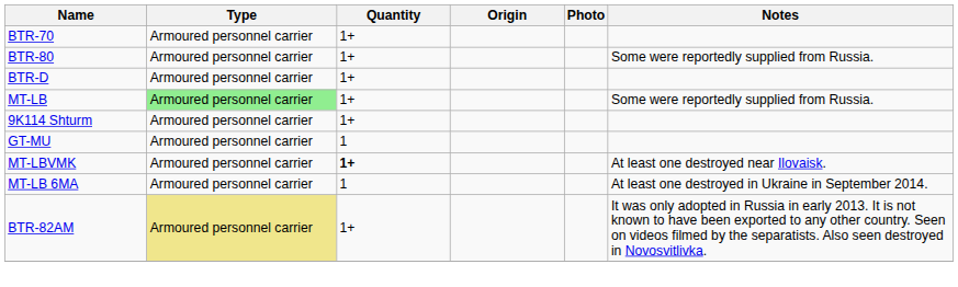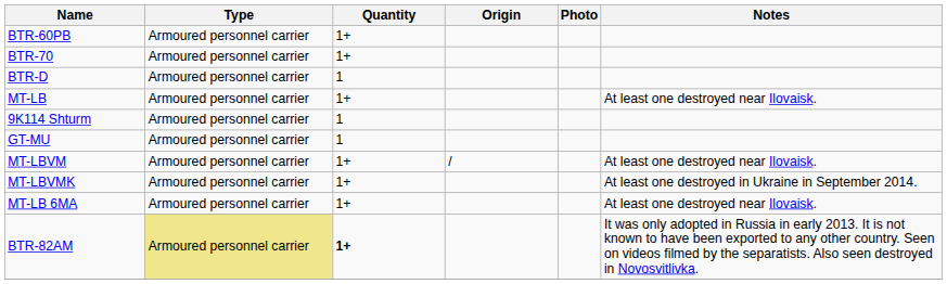+ row: BTR-60PB | Armoured personnel carrier | 1+
- row: BTR-80 | Armoured personnel carrier | 1+ | Some were reportedly supplied from Russia.
BTR-D | Quantity: 1+ -> 1
MT-LB | Type: lightgreen background -> no background
MT-LB | Notes: Some were reportedly supplied from Russia. -> At least one destroyed near Ilovaisk.
9K114 Shturm | Quantity: 1+ -> 1
+ row: MT-LBVM | Armoured personnel carrier | 1+ | / | At least one destroyed near Ilovaisk.
MT-LBVMK | Quantity: bold -> normal
MT-LBVMK | Notes: At least one destroyed near Ilovaisk. -> At least one destroyed in Ukraine in September 2014.
MT-LB 6MA | Quantity: 1 -> 1+
MT-LB 6MA | Notes: At least one destroyed in Ukraine in September 2014. -> At least one destroyed near Ilovaisk.
BTR-82AM | Quantity: normal -> bold
